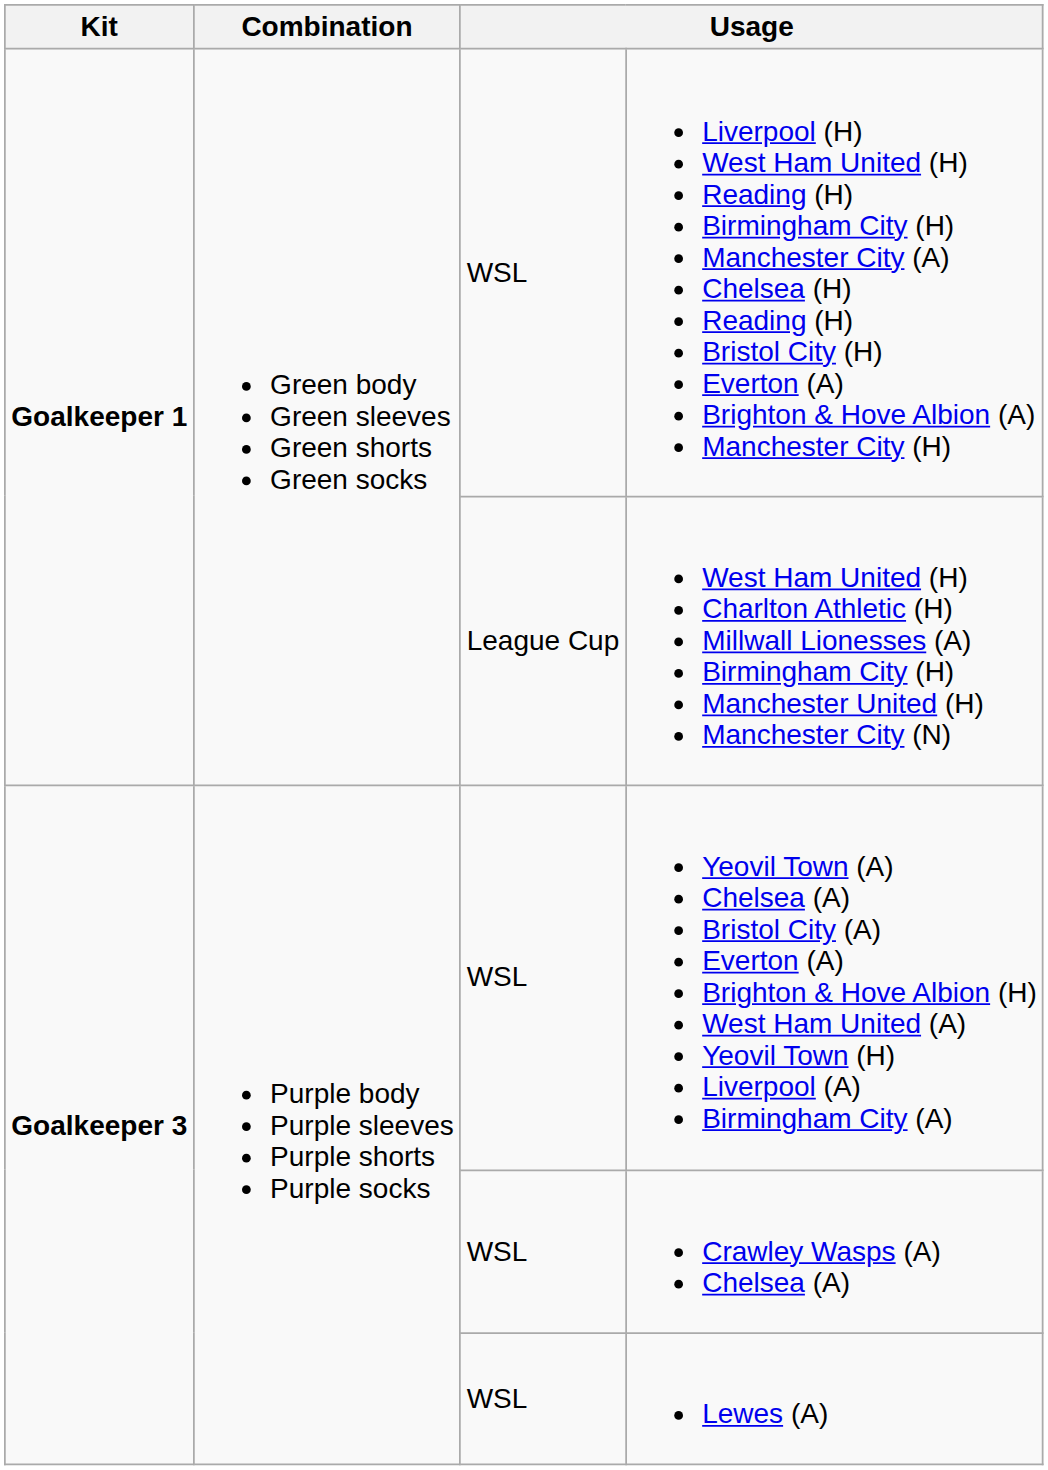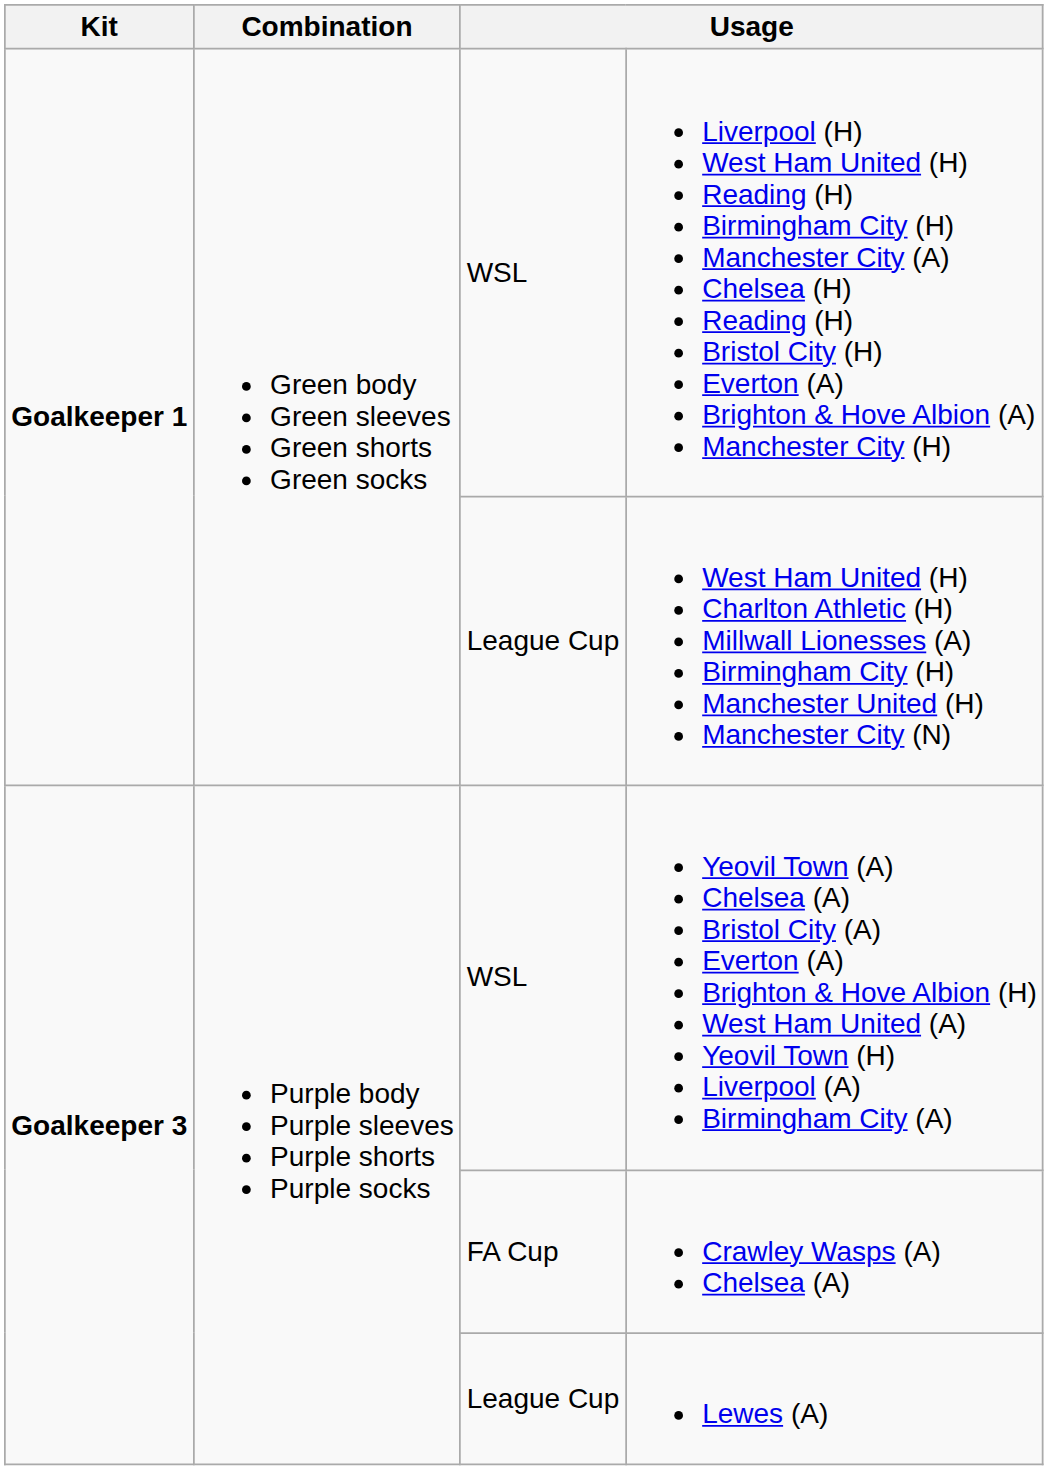Crawley Wasps (A) Chelsea (A) | column 3: WSL -> FA Cup
Lewes (A) | column 3: WSL -> League Cup
